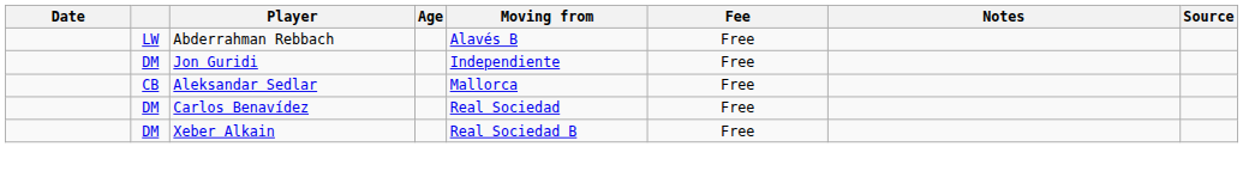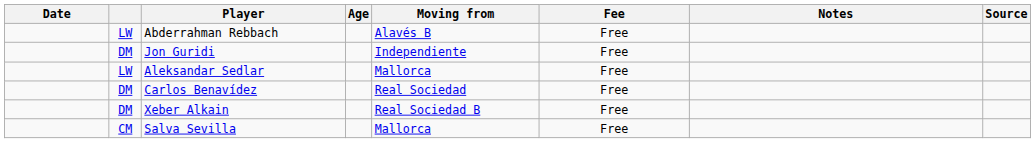Aleksandar Sedlar | column 2: CB -> LW
+ row: CM | Salva Sevilla | Mallorca | Free
